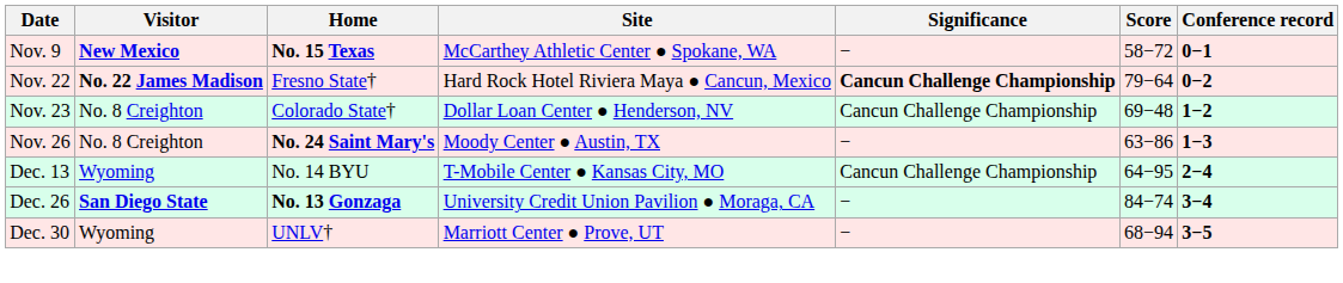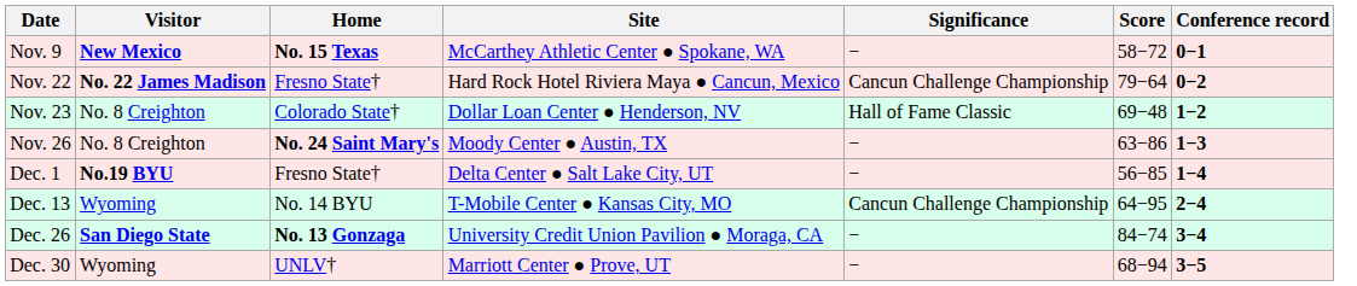Nov. 22 | Significance: bold -> normal
Nov. 23 | Significance: Cancun Challenge Championship -> Hall of Fame Classic
+ row: Dec. 1 | No.19 BYU | Fresno State† | Delta Center ● Salt Lake City, UT | − | 56−85 | 1−4
